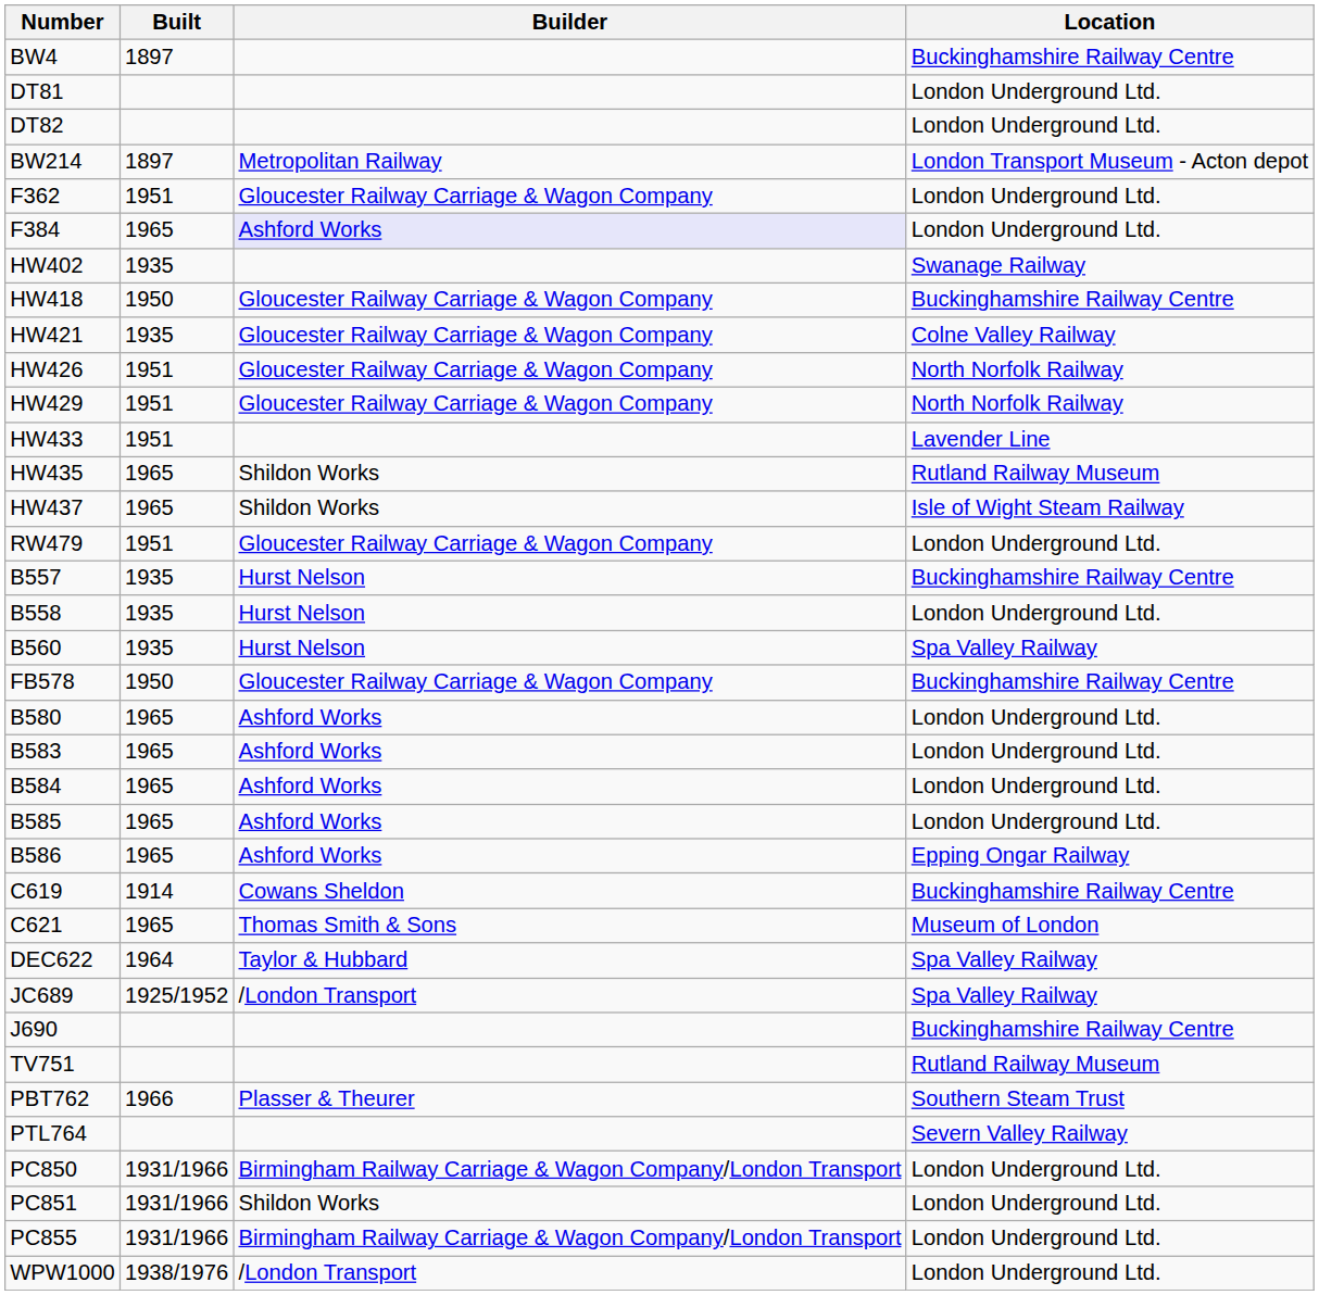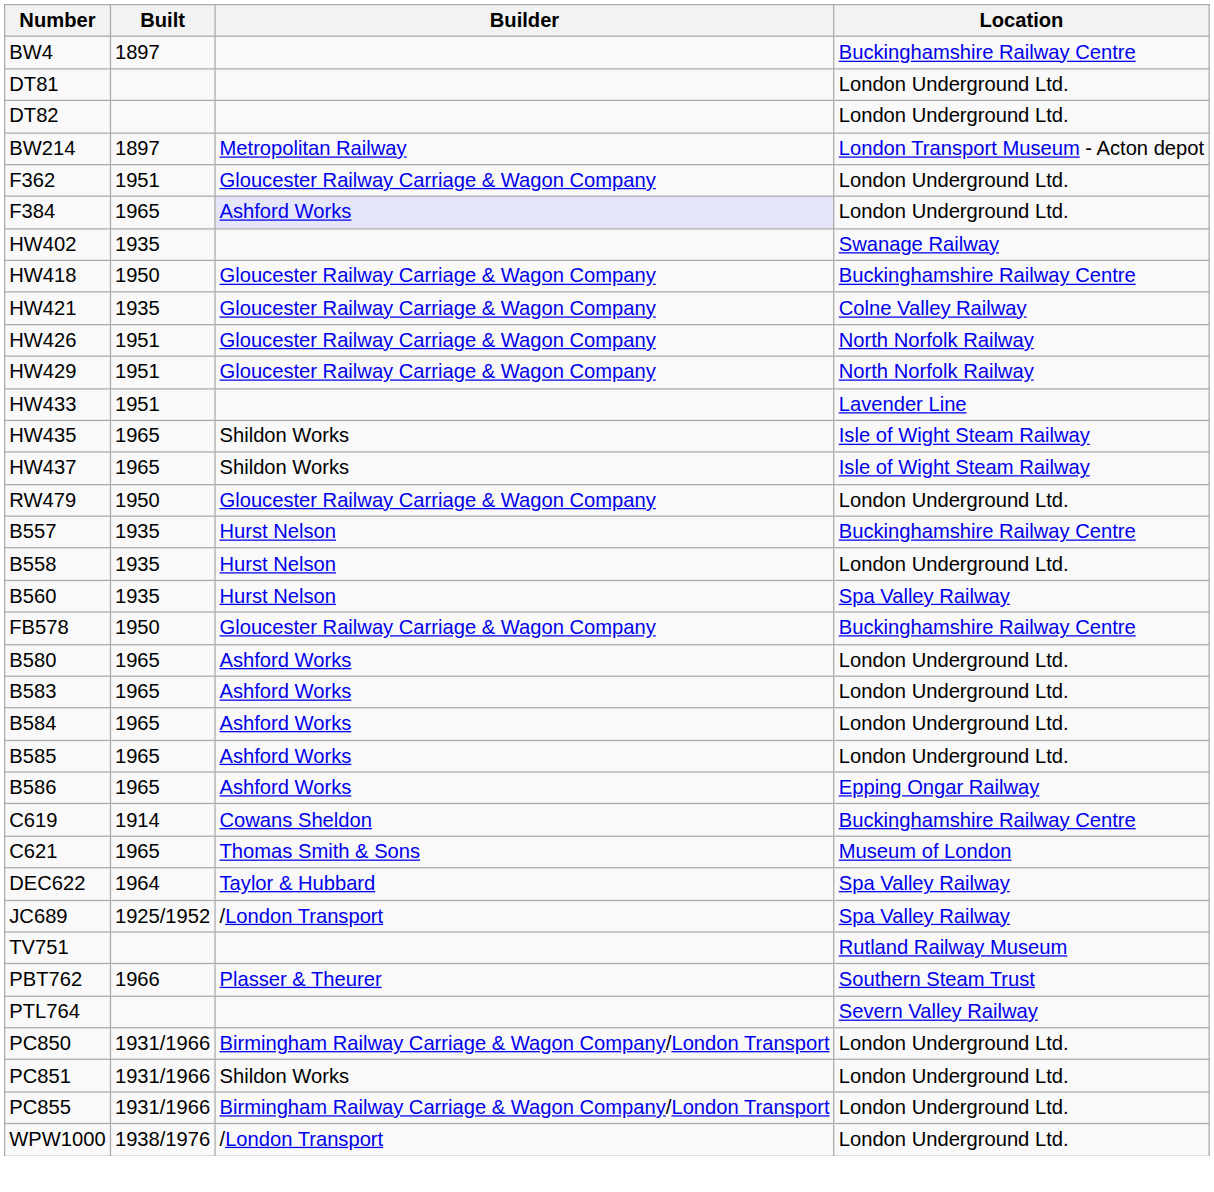HW435 | Location: Rutland Railway Museum -> Isle of Wight Steam Railway
RW479 | Built: 1951 -> 1950
- row: J690 | Buckinghamshire Railway Centre
